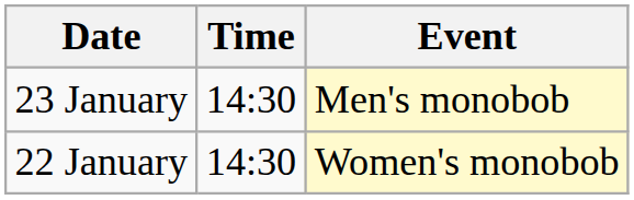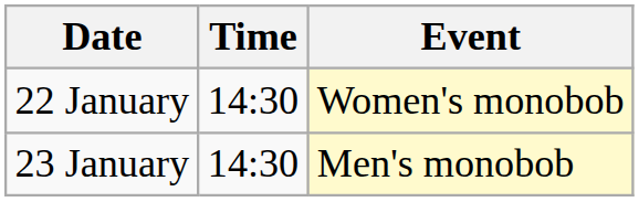rows swapped: 22 January <-> 23 January
